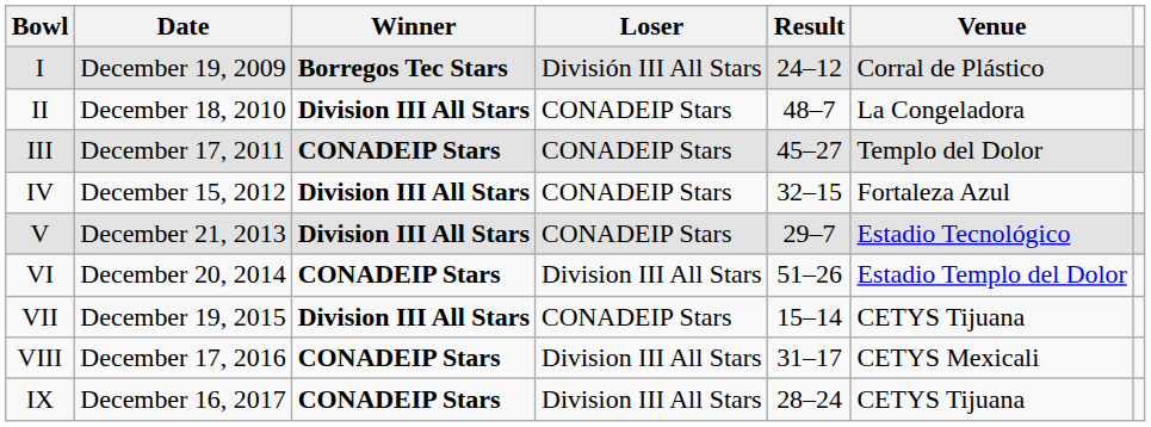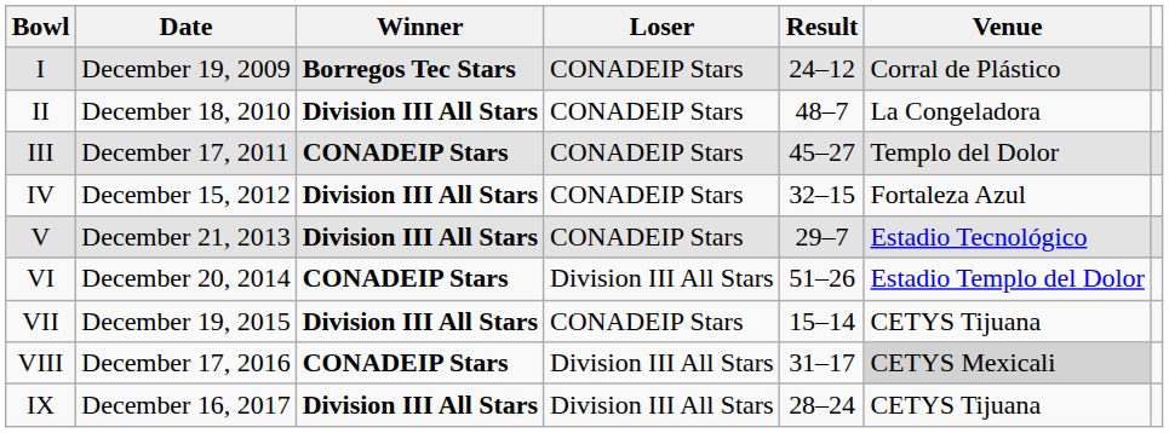I | Loser: División III All Stars -> CONADEIP Stars
VIII | Venue: no background -> lightgrey background
IX | Winner: CONADEIP Stars -> Division III All Stars
